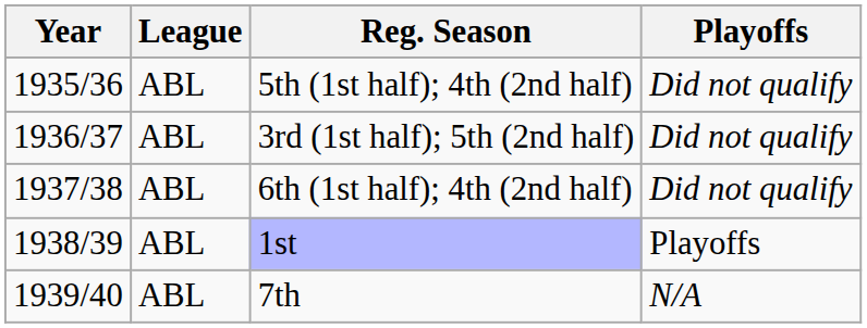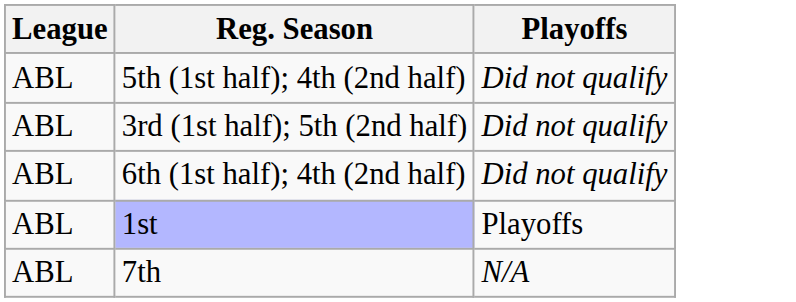- column: Year | 1935/36 | 1936/37 | 1937/38 | 1938/39 | 1939/40
